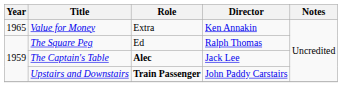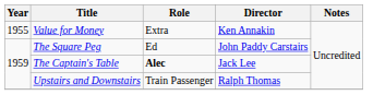Value for Money | Year: 1965 -> 1955
The Square Peg | Director: Ralph Thomas -> John Paddy Carstairs
Upstairs and Downstairs | Role: bold -> normal
Upstairs and Downstairs | Director: John Paddy Carstairs -> Ralph Thomas
